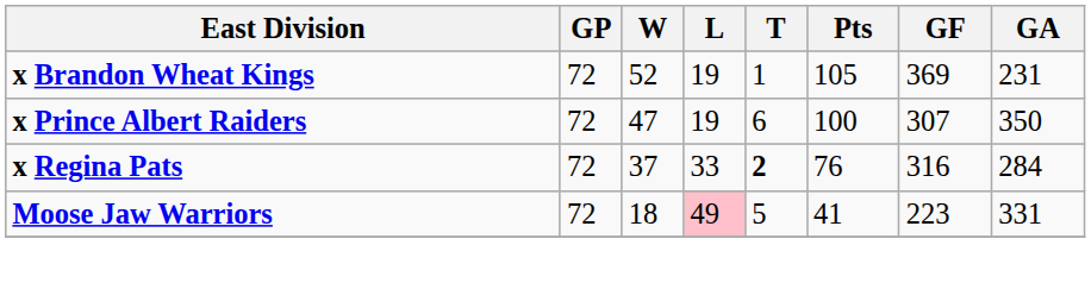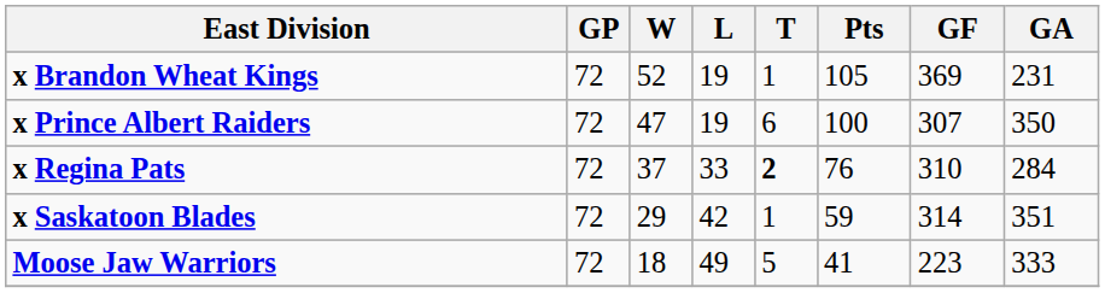x Regina Pats | GF: 316 -> 310
+ row: x Saskatoon Blades | 72 | 29 | 42 | 1 | 59 | 314 | 351
Moose Jaw Warriors | L: pink background -> no background
Moose Jaw Warriors | GA: 331 -> 333
